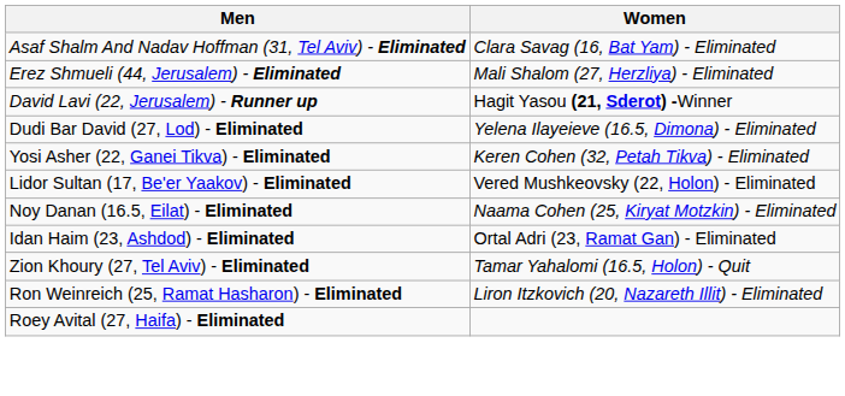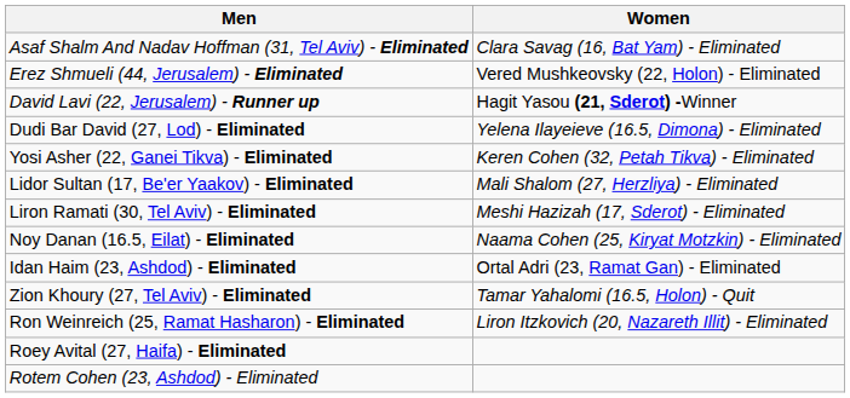Erez Shmueli (44, Jerusalem) - Eliminated | Women: Mali Shalom (27, Herzliya) - Eliminated -> Vered Mushkeovsky (22, Holon) - Eliminated
Lidor Sultan (17, Be'er Yaakov) - Eliminated | Women: Vered Mushkeovsky (22, Holon) - Eliminated -> Mali Shalom (27, Herzliya) - Eliminated
+ row: Liron Ramati (30, Tel Aviv) - Eliminated | Meshi Hazizah (17, Sderot) - Eliminated
+ row: Rotem Cohen (23, Ashdod) - Eliminated
